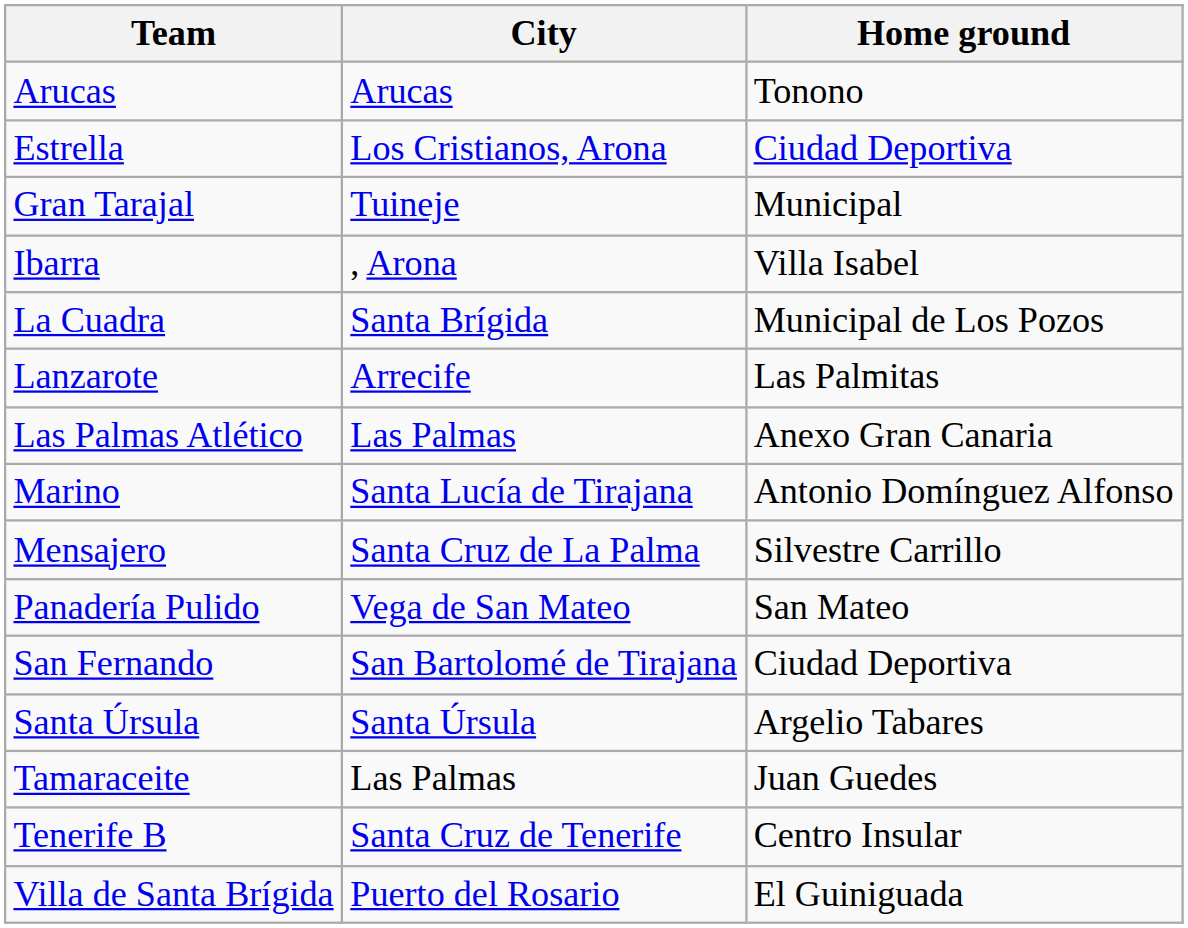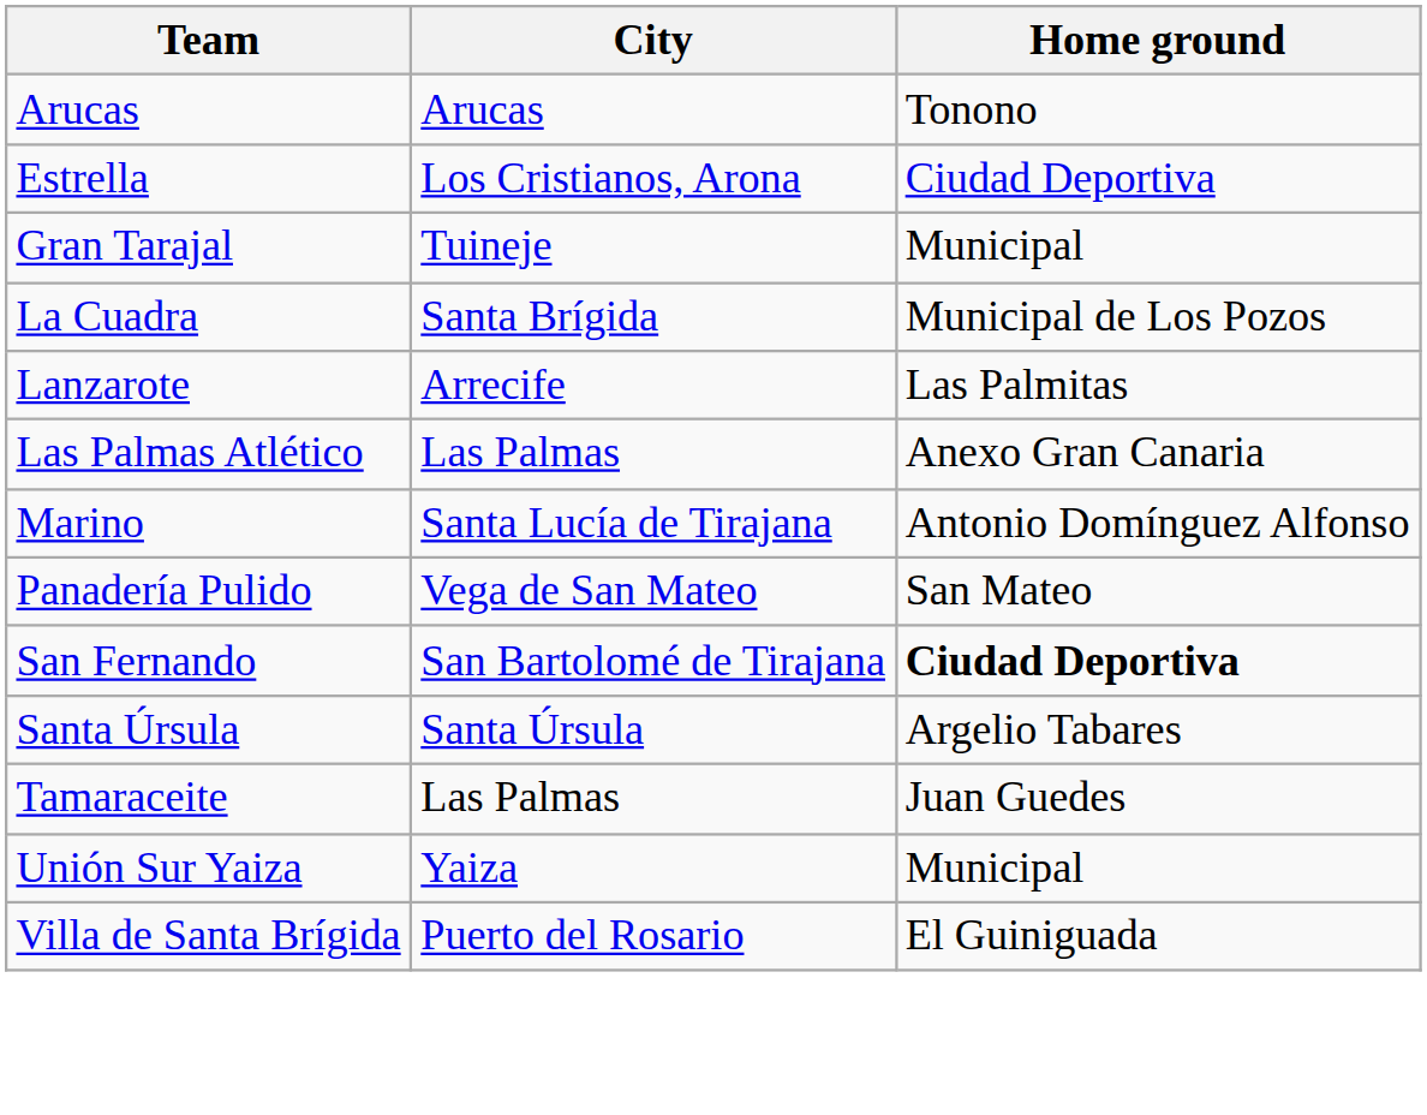- row: Ibarra | , Arona | Villa Isabel
- row: Mensajero | Santa Cruz de La Palma | Silvestre Carrillo
San Fernando | Home ground: normal -> bold
- row: Tenerife B | Santa Cruz de Tenerife | Centro Insular
+ row: Unión Sur Yaiza | Yaiza | Municipal
